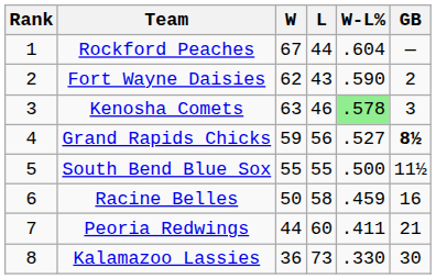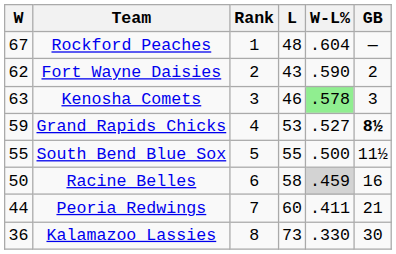columns swapped: Rank <-> W
Rockford Peaches | L: 44 -> 48
Grand Rapids Chicks | L: 56 -> 53
Racine Belles | W-L%: no background -> lightgrey background
